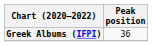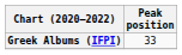Greek Albums (IFPI) | Peak position: 36 -> 33
